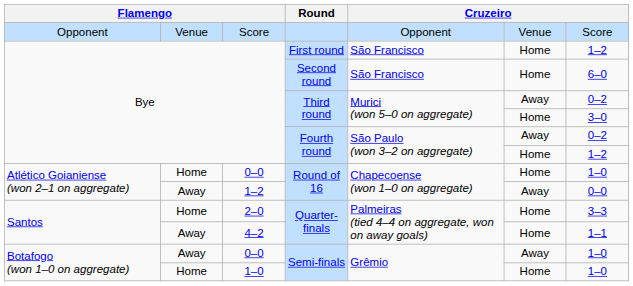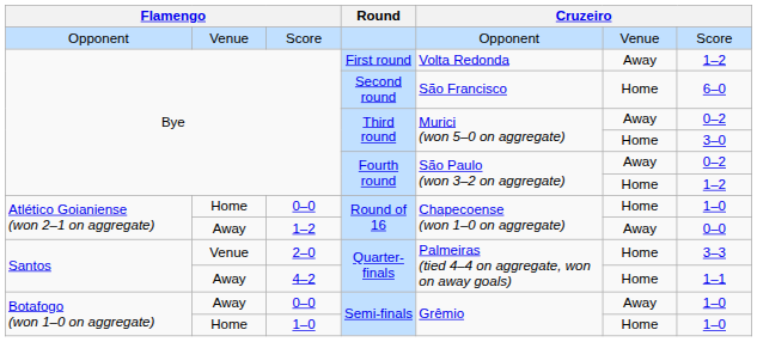First round | column 5: São Francisco -> Volta Redonda
First round | column 6: Home -> Away
2–0 / Quarter-finals | column 2: Home -> Venue
